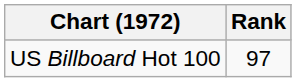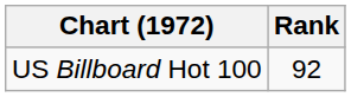US Billboard Hot 100 | Rank: 97 -> 92
